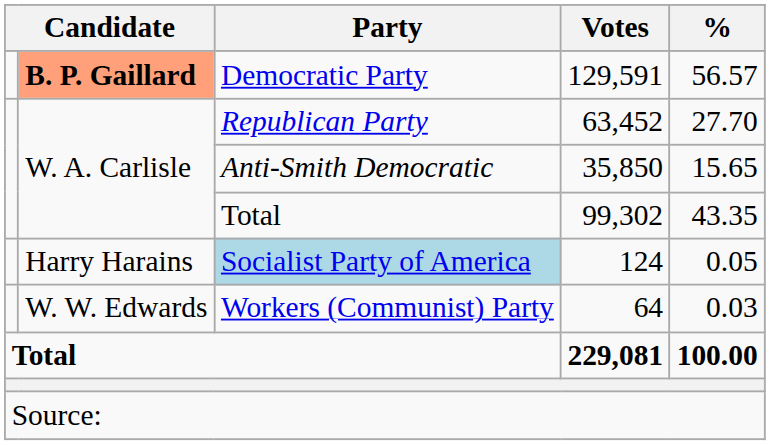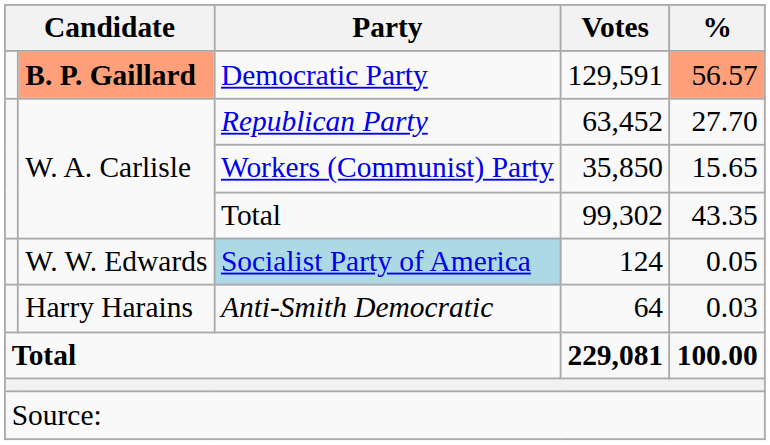129,591 | %: no background -> lightsalmon background
35,850 | Party: Anti-Smith Democratic -> Workers (Communist) Party
124 | column 2: Harry Harains -> W. W. Edwards
64 | column 2: W. W. Edwards -> Harry Harains
64 | Party: Workers (Communist) Party -> Anti-Smith Democratic
